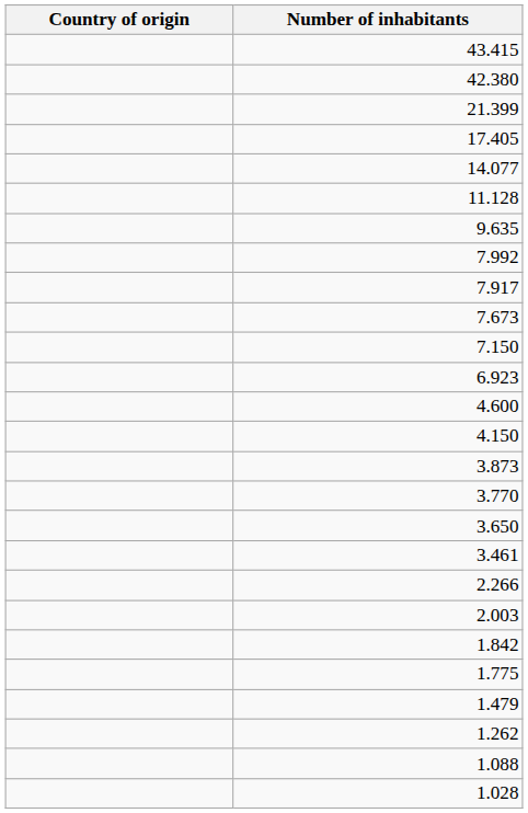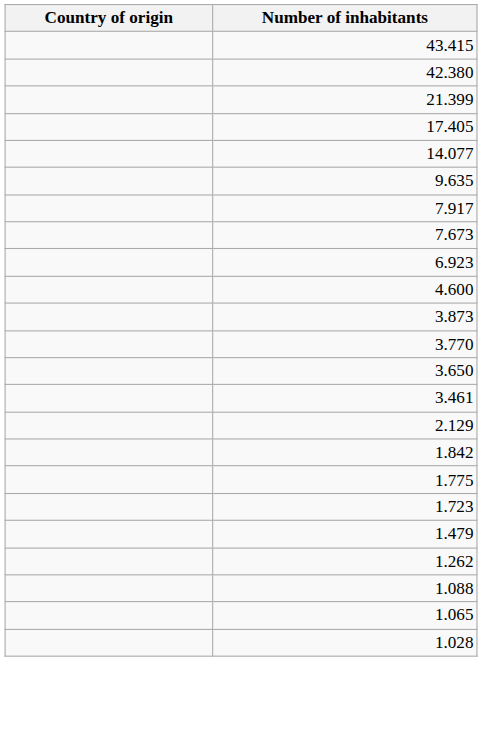- row: 11.128
- row: 7.992
- row: 7.150
- row: 4.150
- row: 2.266
+ row: 2.129
- row: 2.003
+ row: 1.723
+ row: 1.065
